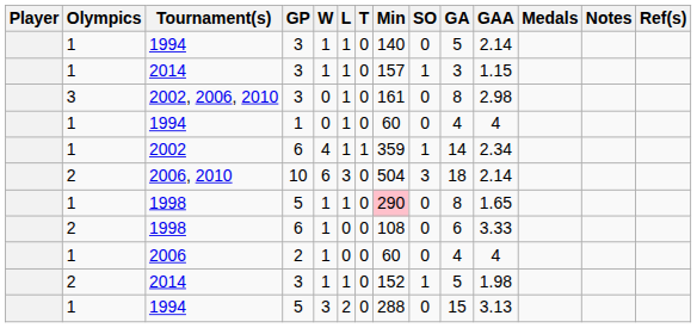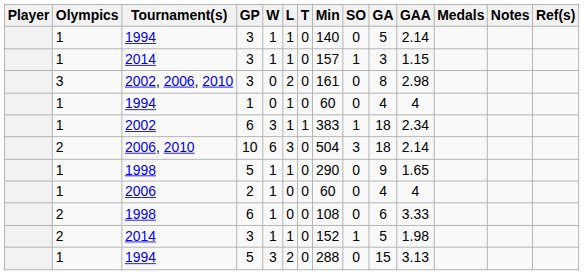2002, 2006, 2010 | L: 1 -> 2
2002 | W: 4 -> 3
2002 | Min: 359 -> 383
2002 | GA: 14 -> 18
1998 / 5 | Min: pink background -> no background
1998 / 5 | GA: 8 -> 9
rows swapped: 2006 <-> 1998 / 6
